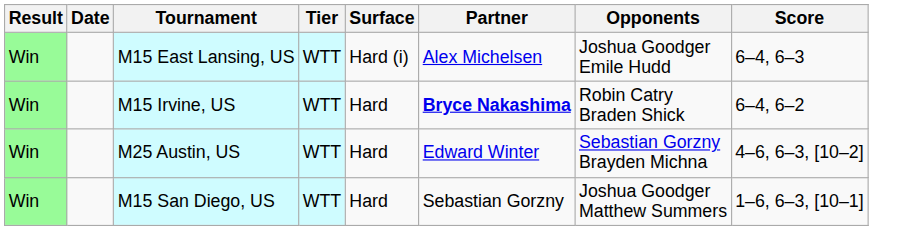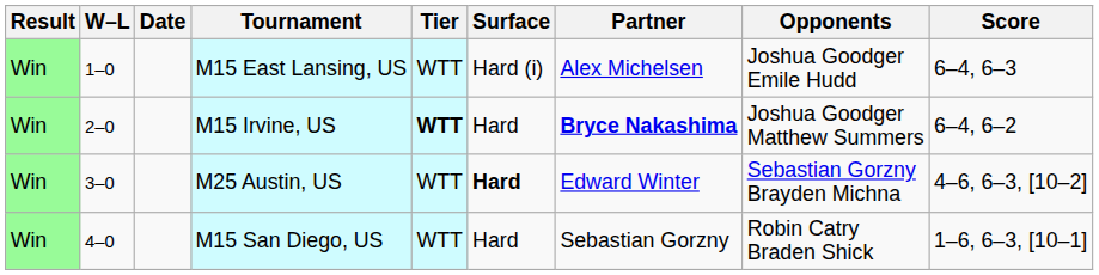+ column: W–L | 1–0 | 2–0 | 3–0 | 4–0
M15 Irvine, US | Tier: normal -> bold
M15 Irvine, US | Opponents: Robin Catry Braden Shick -> Joshua Goodger Matthew Summers
M25 Austin, US | Surface: normal -> bold
M15 San Diego, US | Opponents: Joshua Goodger Matthew Summers -> Robin Catry Braden Shick
